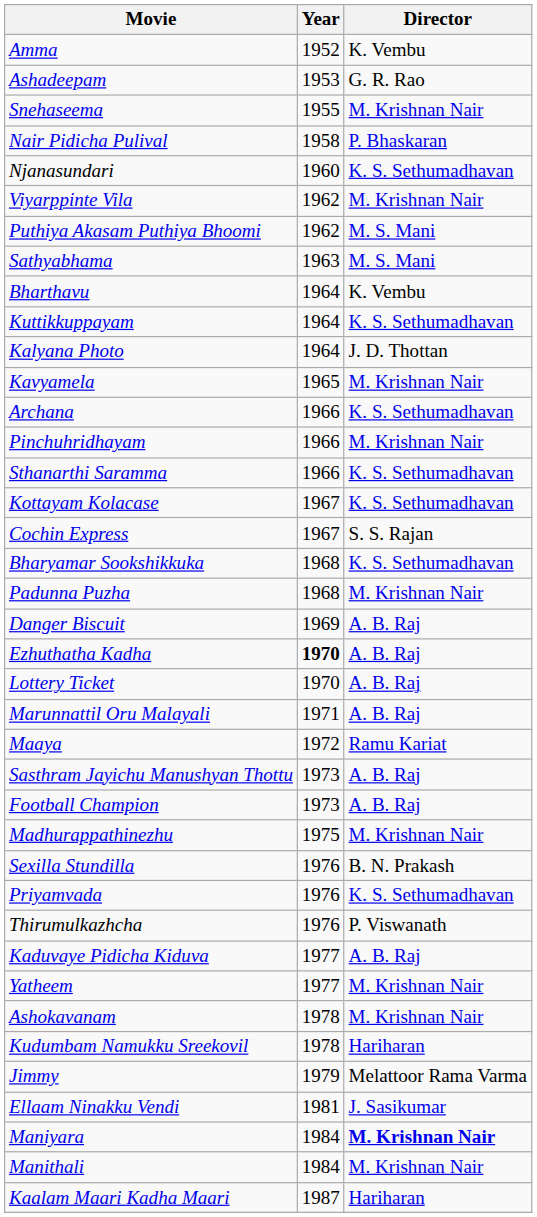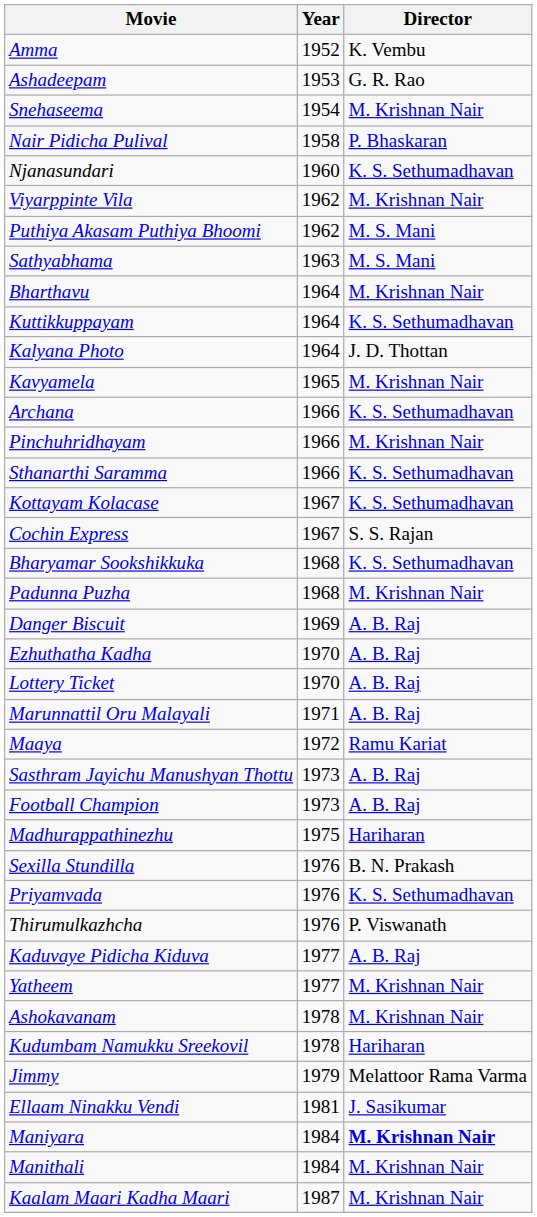Snehaseema | Year: 1955 -> 1954
Bharthavu | Director: K. Vembu -> M. Krishnan Nair
Ezhuthatha Kadha | Year: bold -> normal
Madhurappathinezhu | Director: M. Krishnan Nair -> Hariharan
Kaalam Maari Kadha Maari | Director: Hariharan -> M. Krishnan Nair
